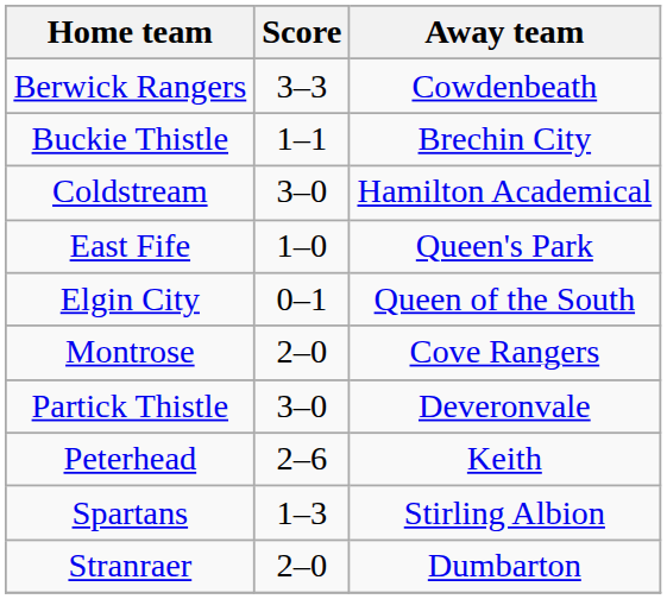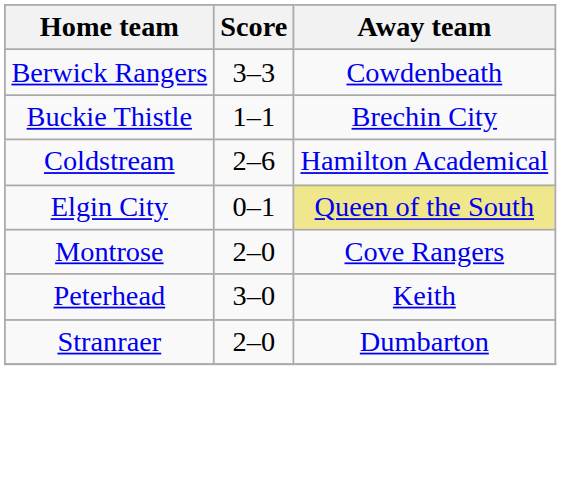Coldstream | Score: 3–0 -> 2–6
- row: East Fife | 1–0 | Queen's Park
Elgin City | Away team: no background -> khaki background
- row: Partick Thistle | 3–0 | Deveronvale
Peterhead | Score: 2–6 -> 3–0
- row: Spartans | 1–3 | Stirling Albion
